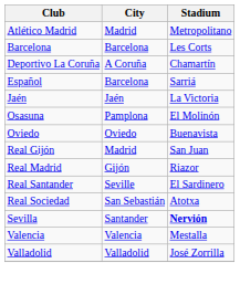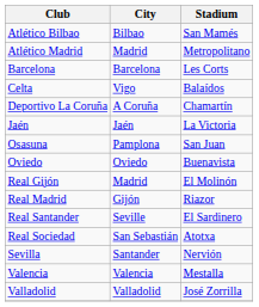+ row: Atlético Bilbao | Bilbao | San Mamés
+ row: Celta | Vigo | Balaídos
- row: Español | Barcelona | Sarriá
Osasuna | Stadium: El Molinón -> San Juan
Real Gijón | Stadium: San Juan -> El Molinón
Sevilla | Stadium: bold -> normal
